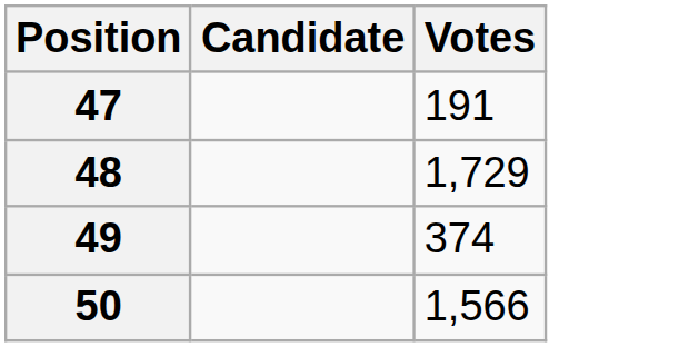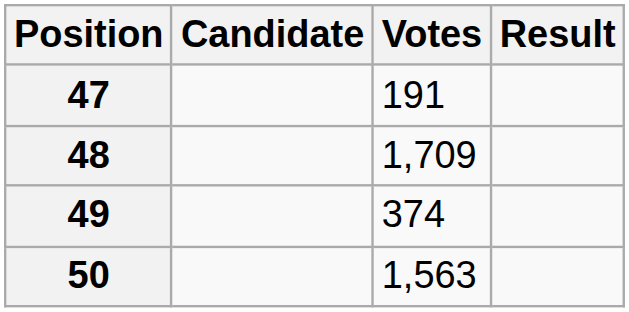+ column: Result
48 | Votes: 1,729 -> 1,709
50 | Votes: 1,566 -> 1,563
